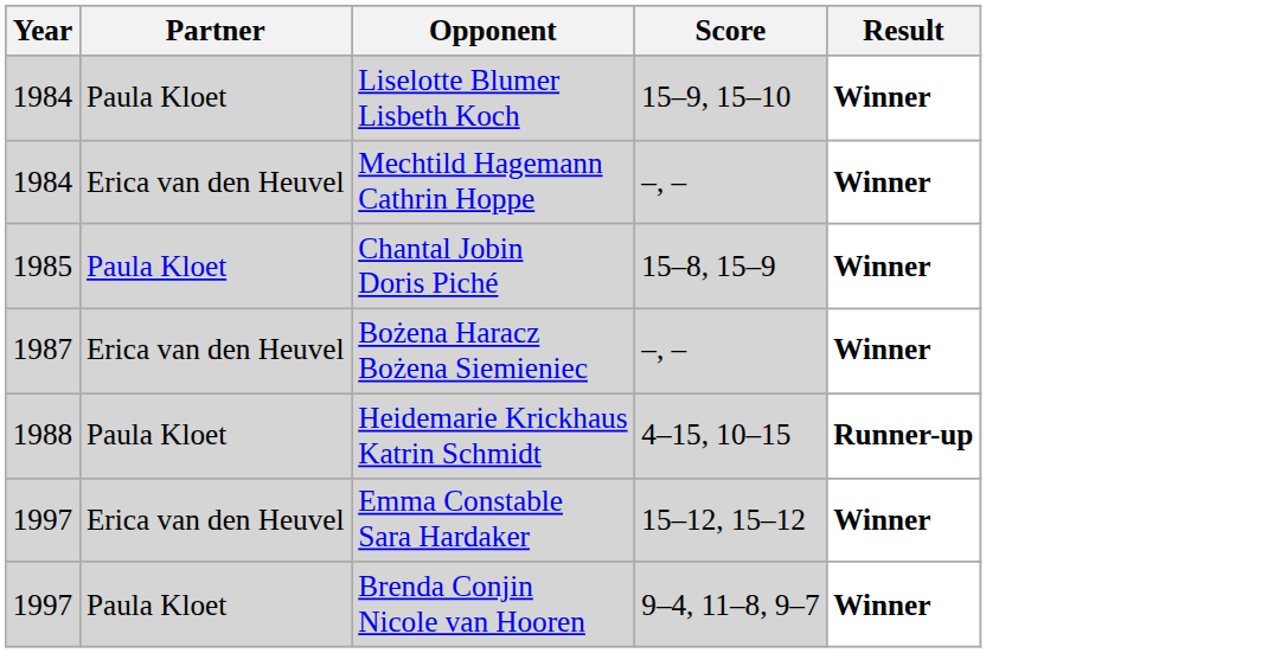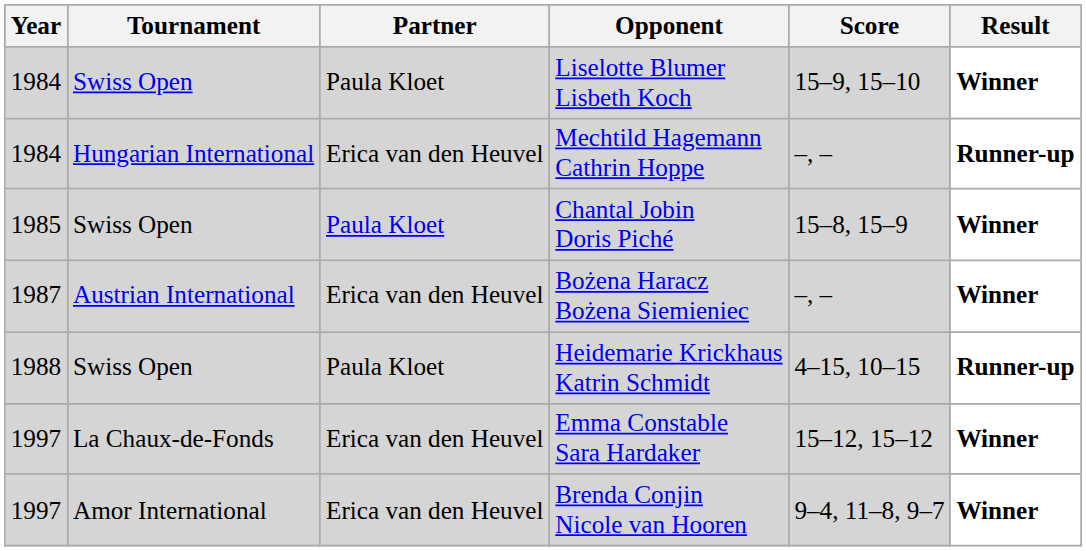+ column: Tournament | Swiss Open | Hungarian International | Swiss Open | Austrian International | Swiss Open | La Chaux-de-Fonds | Amor International
Mechtild Hagemann Cathrin Hoppe | Result: Winner -> Runner-up
Brenda Conjin Nicole van Hooren | Partner: Paula Kloet -> Erica van den Heuvel
